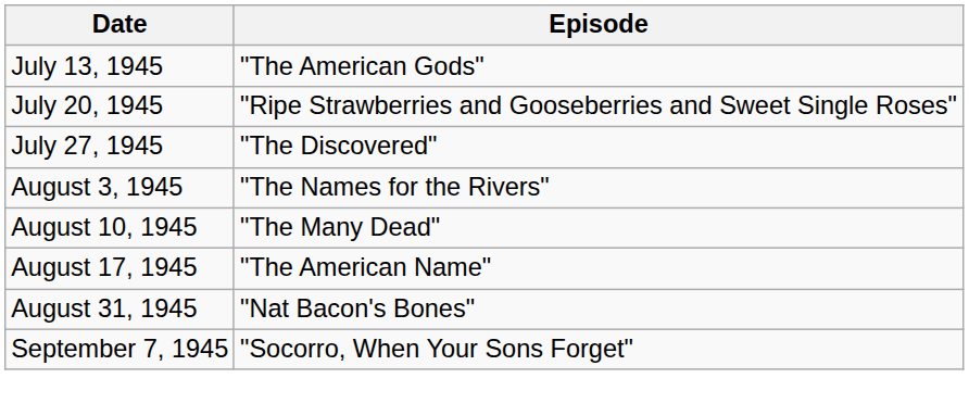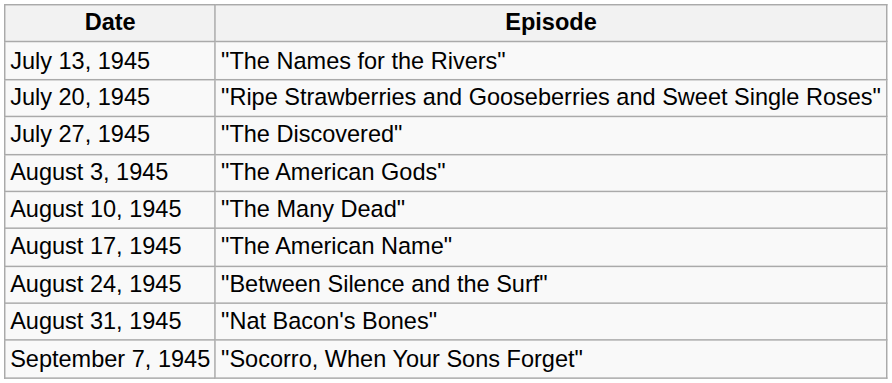July 13, 1945 | Episode: "The American Gods" -> "The Names for the Rivers"
August 3, 1945 | Episode: "The Names for the Rivers" -> "The American Gods"
+ row: August 24, 1945 | "Between Silence and the Surf"
